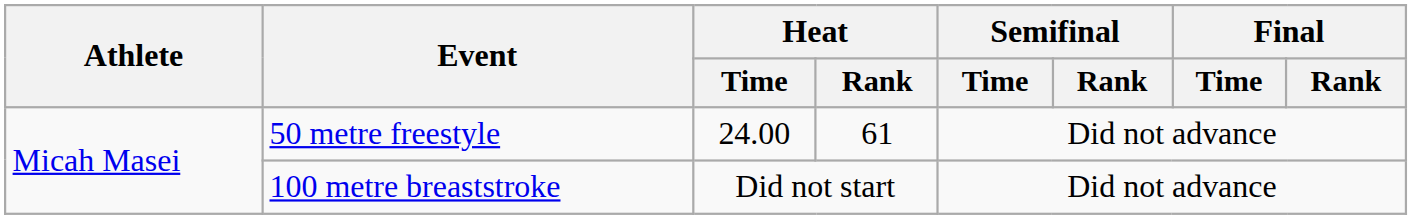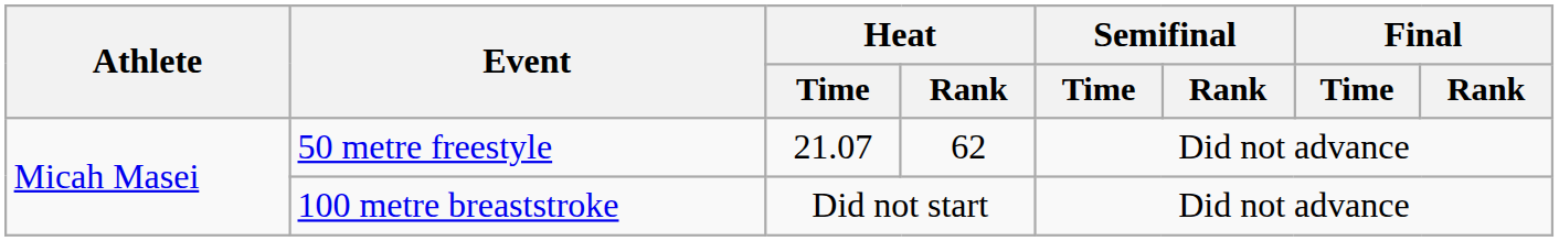50 metre freestyle | Heat / Time: 24.00 -> 21.07
50 metre freestyle | Heat / Rank: 61 -> 62
